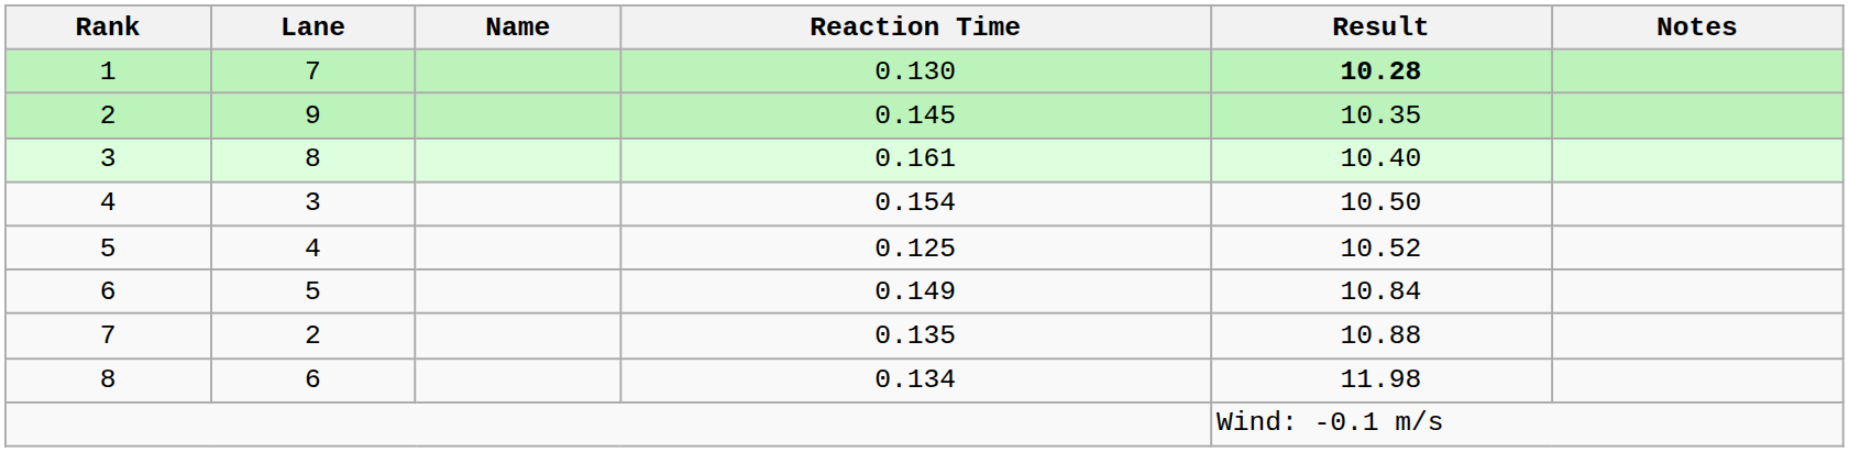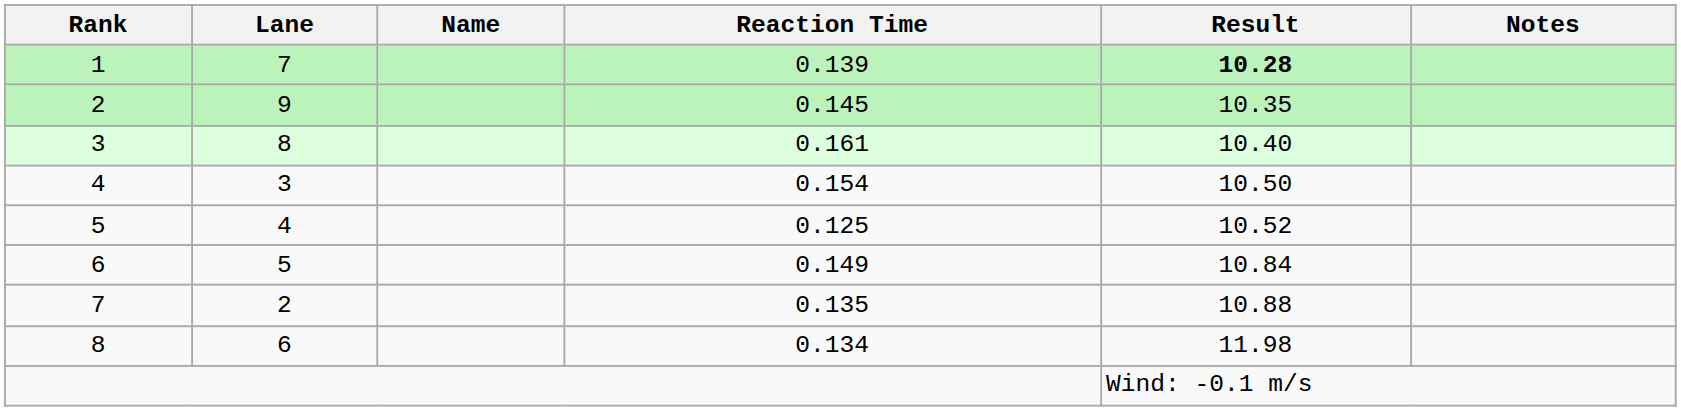1 | Reaction Time: 0.130 -> 0.139
